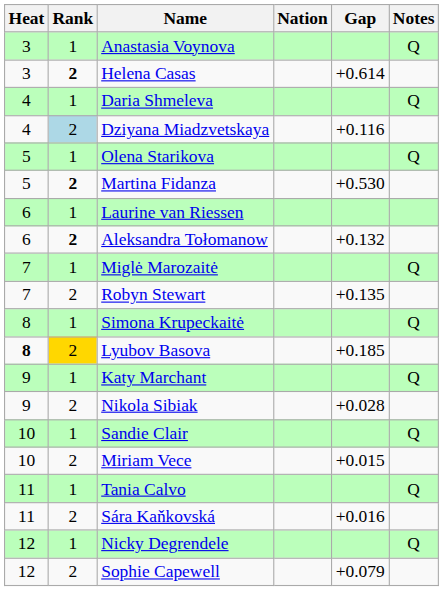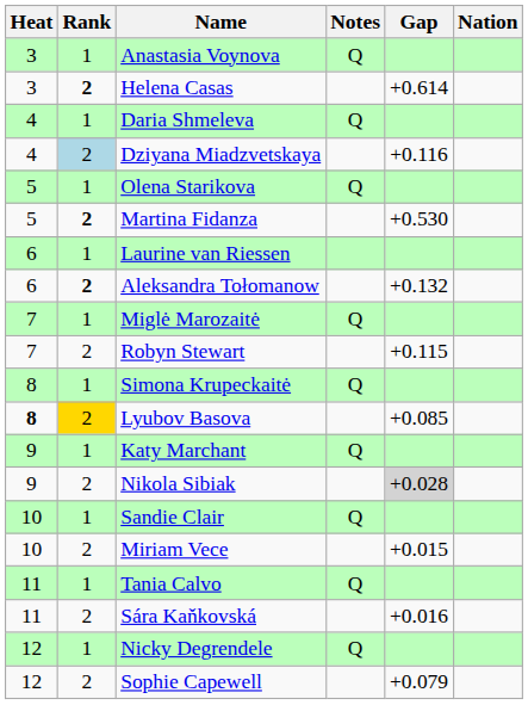columns swapped: Nation <-> Notes
Robyn Stewart | Gap: +0.135 -> +0.115
Lyubov Basova | Gap: +0.185 -> +0.085
Nikola Sibiak | Gap: no background -> lightgrey background
